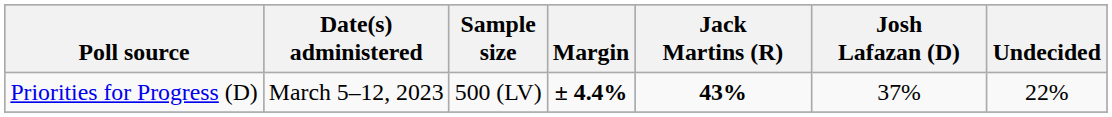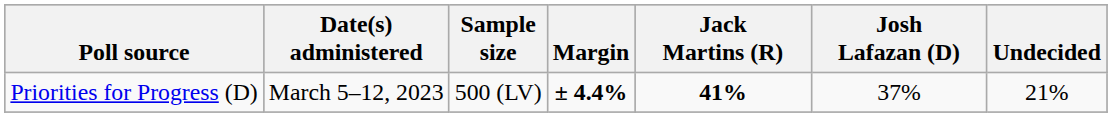Priorities for Progress (D) | Jack Martins (R): 43% -> 41%
Priorities for Progress (D) | Undecided: 22% -> 21%
